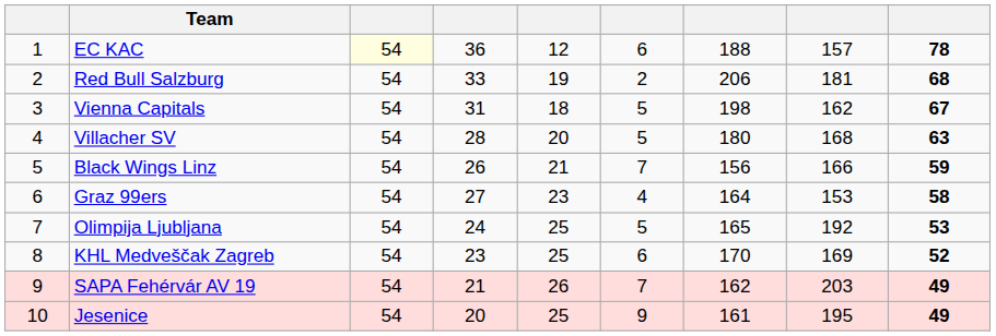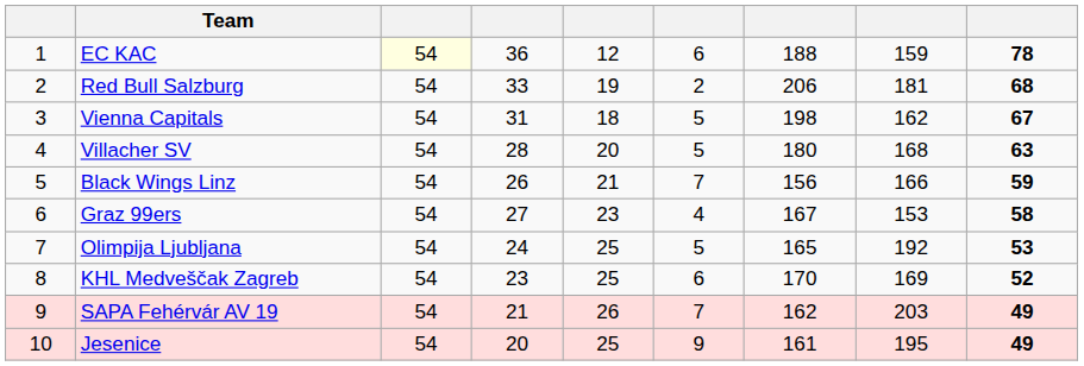EC KAC | column 8: 157 -> 159
Graz 99ers | column 7: 164 -> 167
